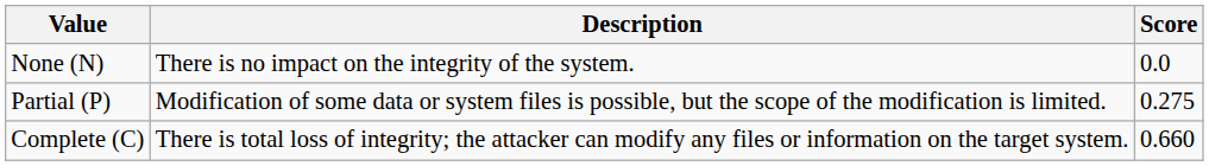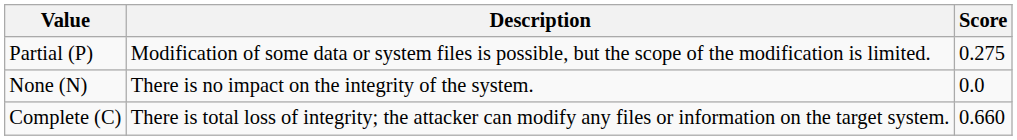rows swapped: None (N) <-> Partial (P)
